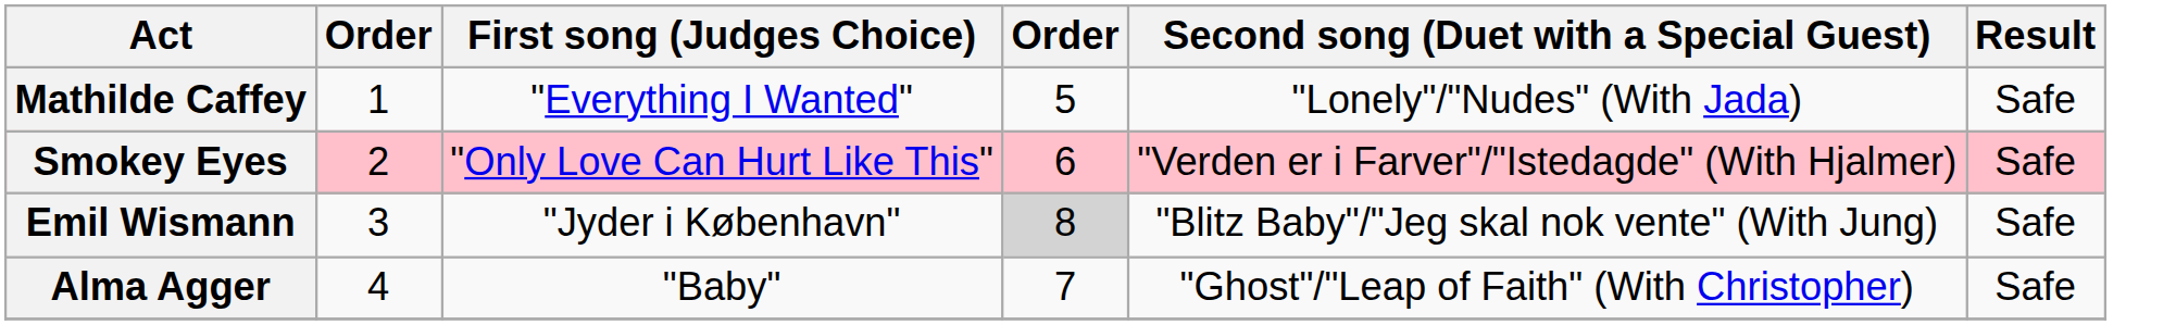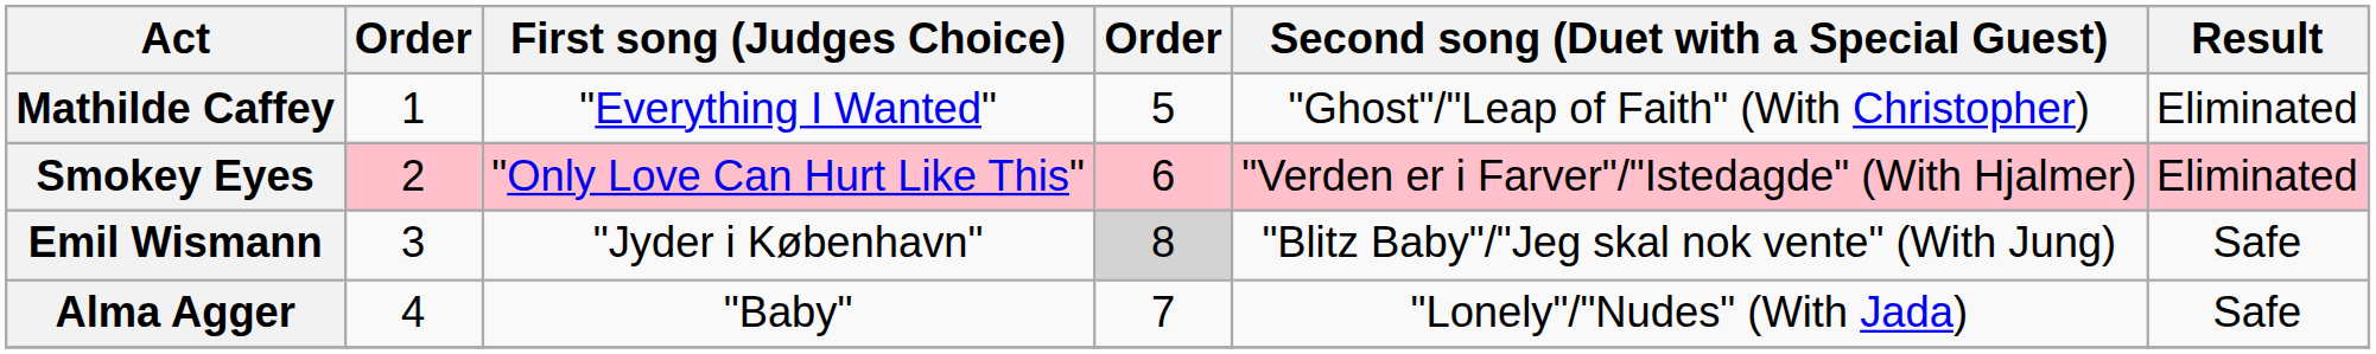Mathilde Caffey | Second song (Duet with a Special Guest): "Lonely"/"Nudes" (With Jada) -> "Ghost"/"Leap of Faith" (With Christopher)
Mathilde Caffey | Result: Safe -> Eliminated
Smokey Eyes | Result: Safe -> Eliminated
Alma Agger | Second song (Duet with a Special Guest): "Ghost"/"Leap of Faith" (With Christopher) -> "Lonely"/"Nudes" (With Jada)
